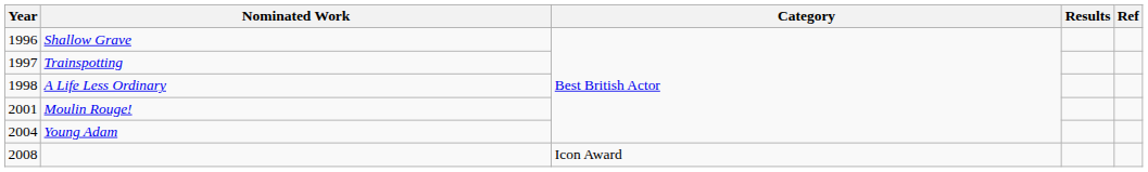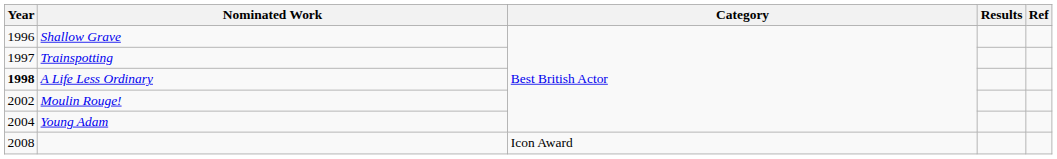A Life Less Ordinary | Year: normal -> bold
Moulin Rouge! | Year: 2001 -> 2002
